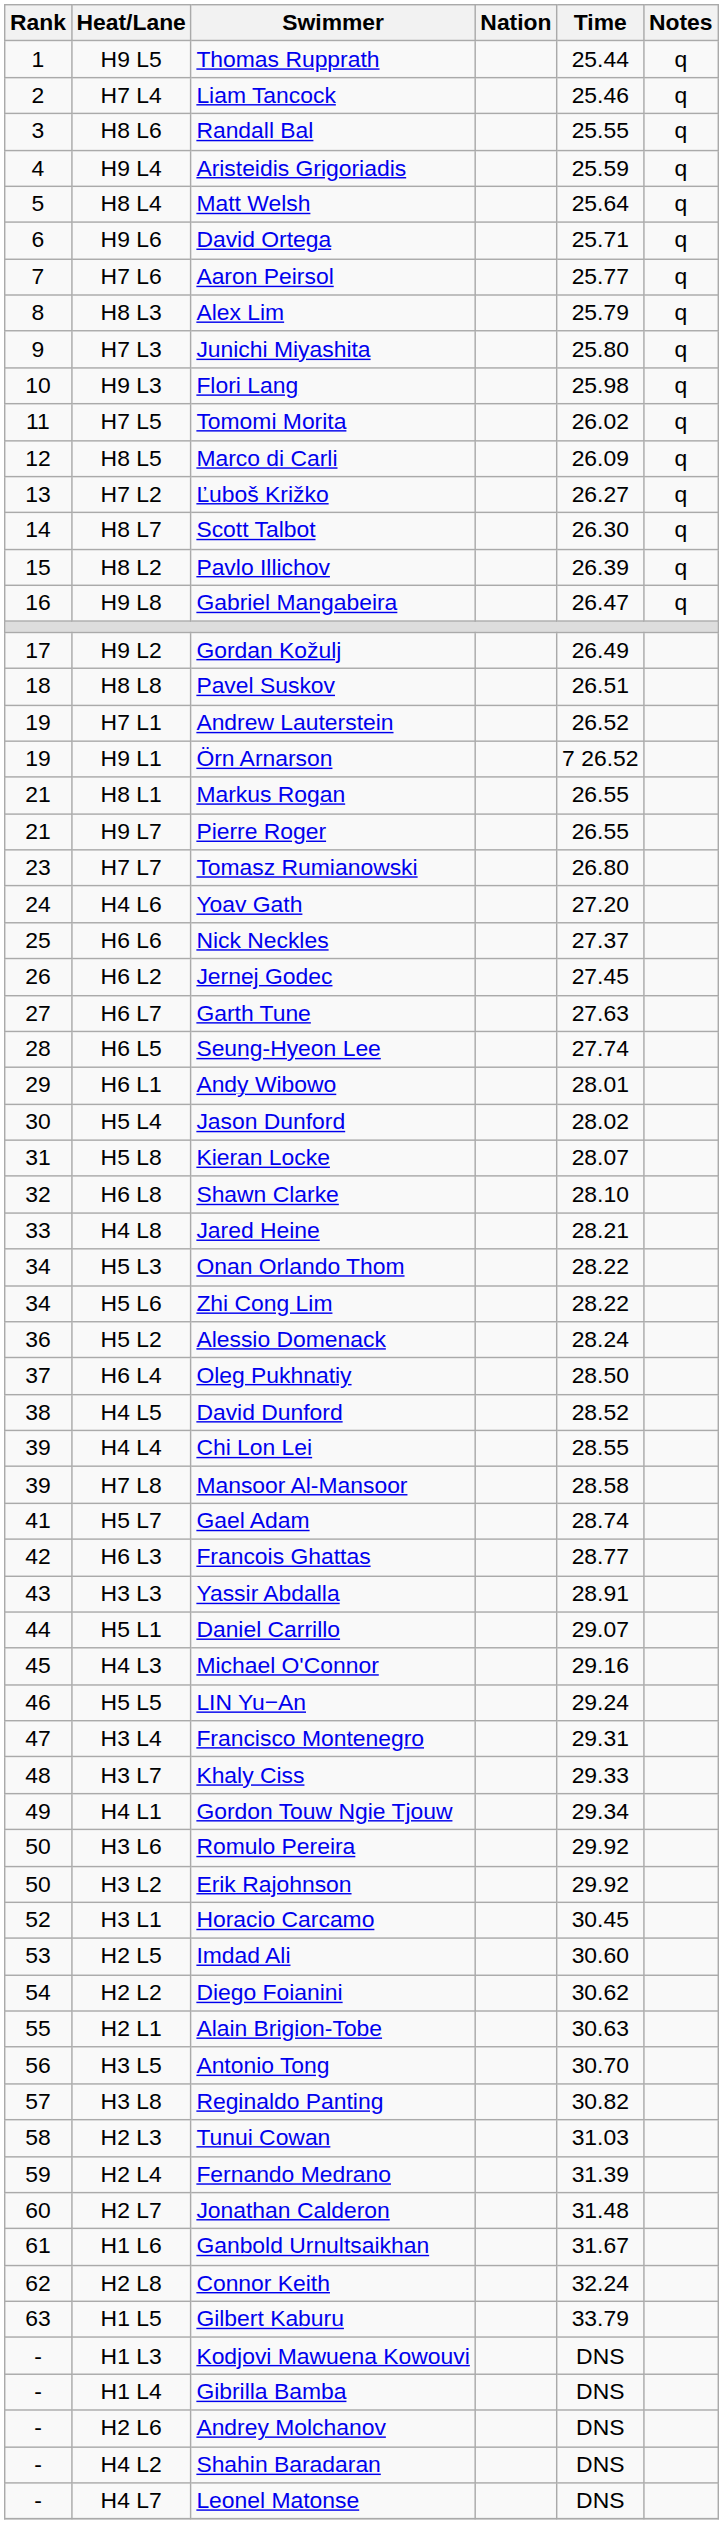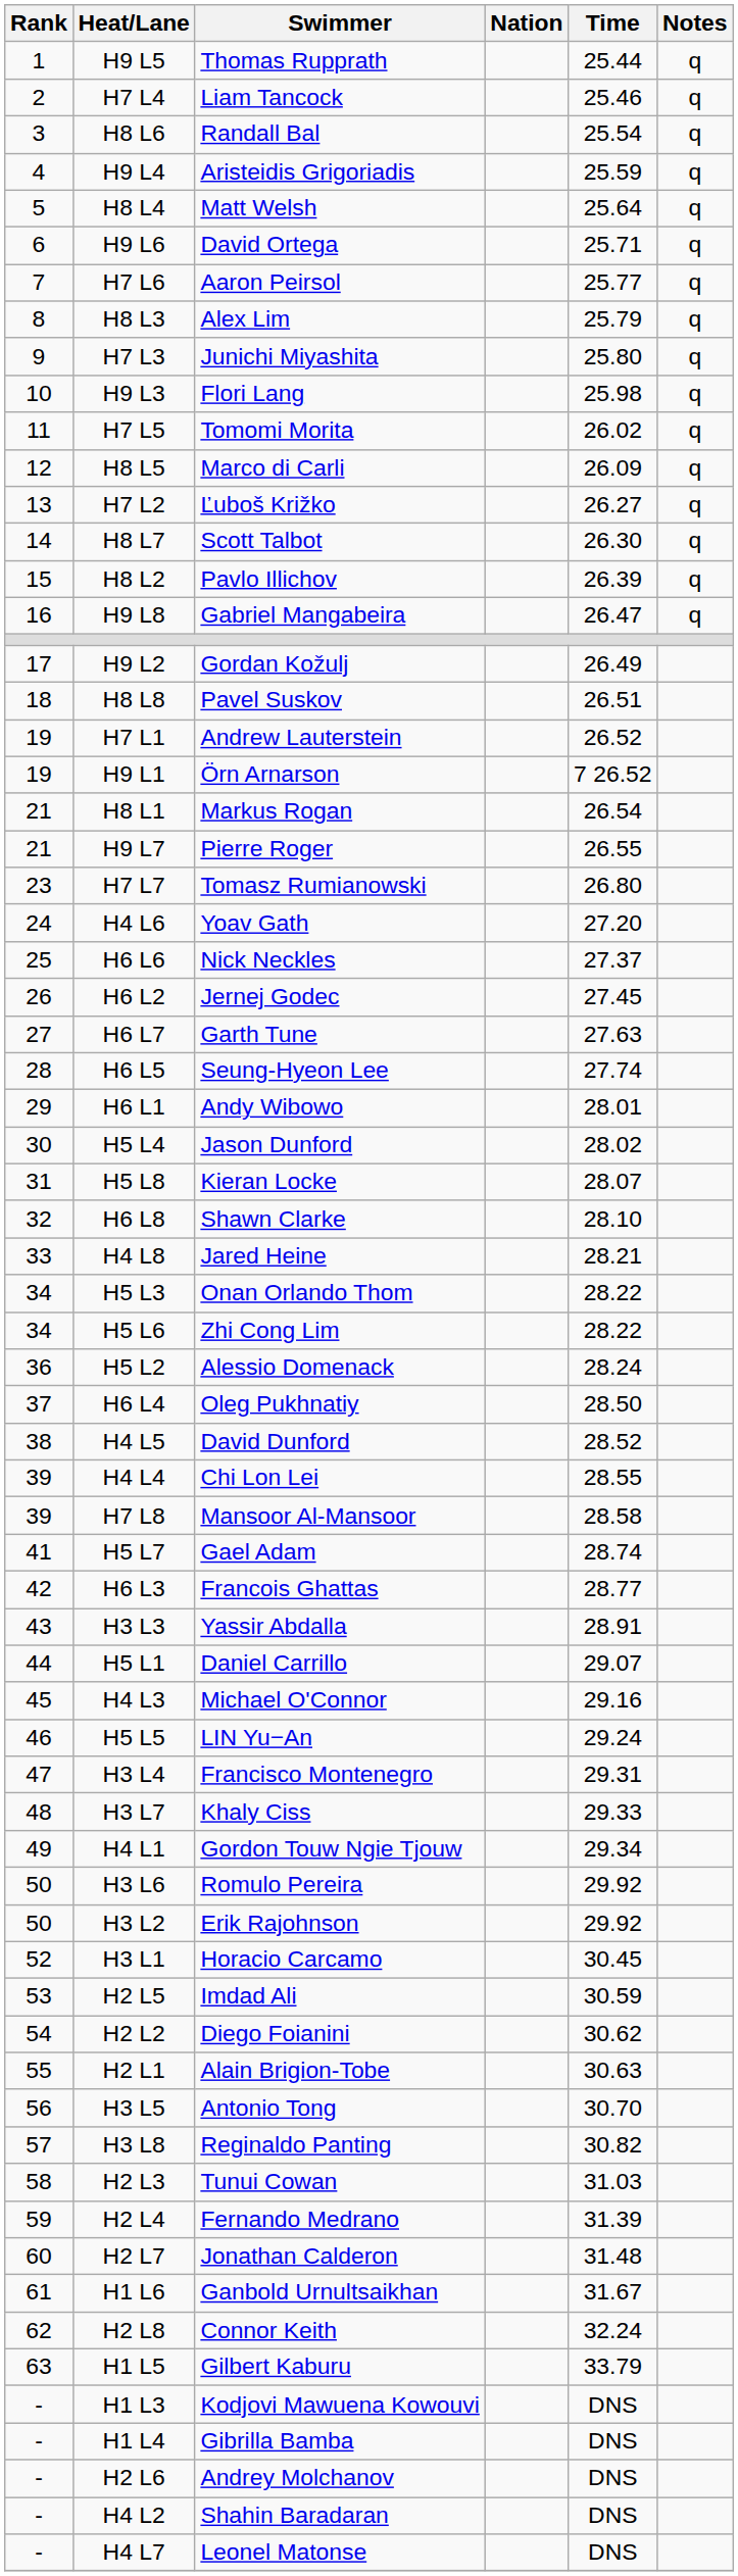H8 L6 | Time: 25.55 -> 25.54
H8 L1 | Time: 26.55 -> 26.54
H2 L5 | Time: 30.60 -> 30.59
